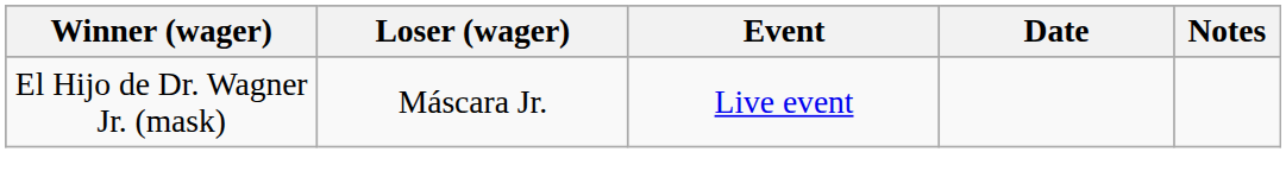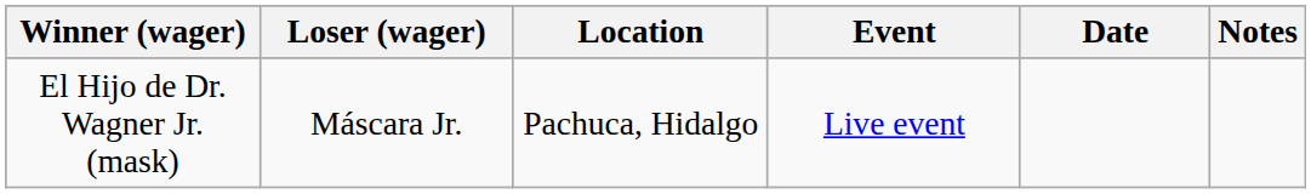+ column: Location | Pachuca, Hidalgo
